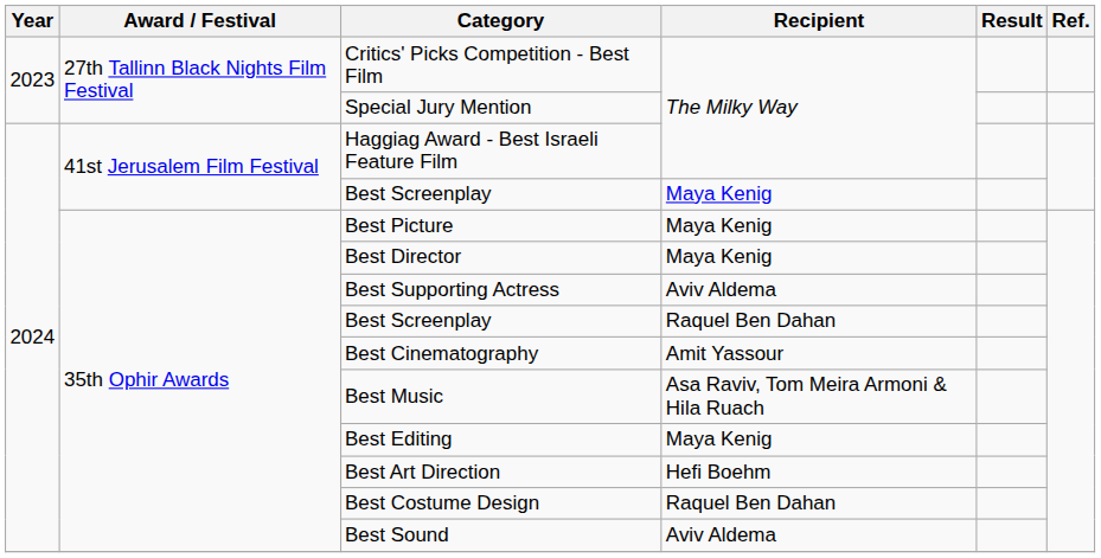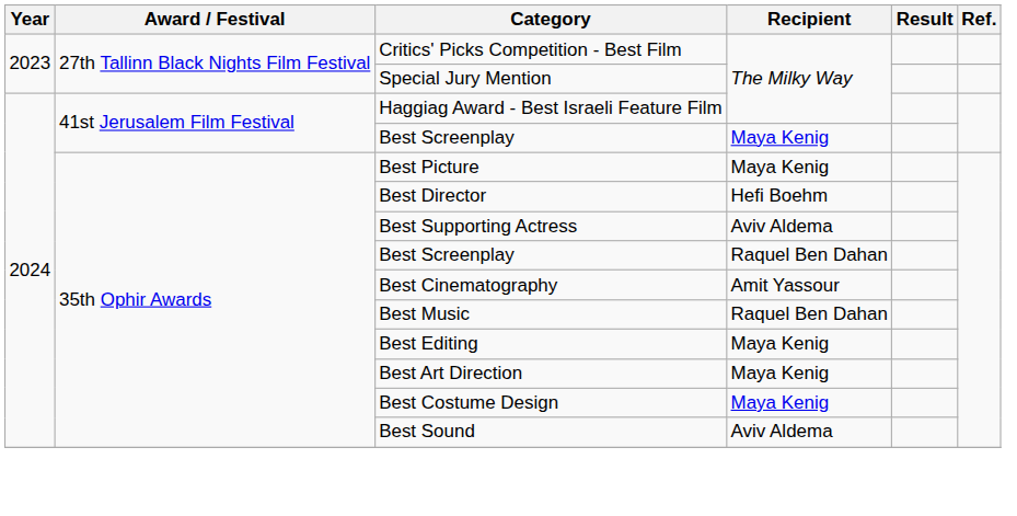Best Director | Recipient: Maya Kenig -> Hefi Boehm
Best Music | Recipient: Asa Raviv, Tom Meira Armoni & Hila Ruach -> Raquel Ben Dahan
Best Art Direction | Recipient: Hefi Boehm -> Maya Kenig
Best Costume Design | Recipient: Raquel Ben Dahan -> Maya Kenig
